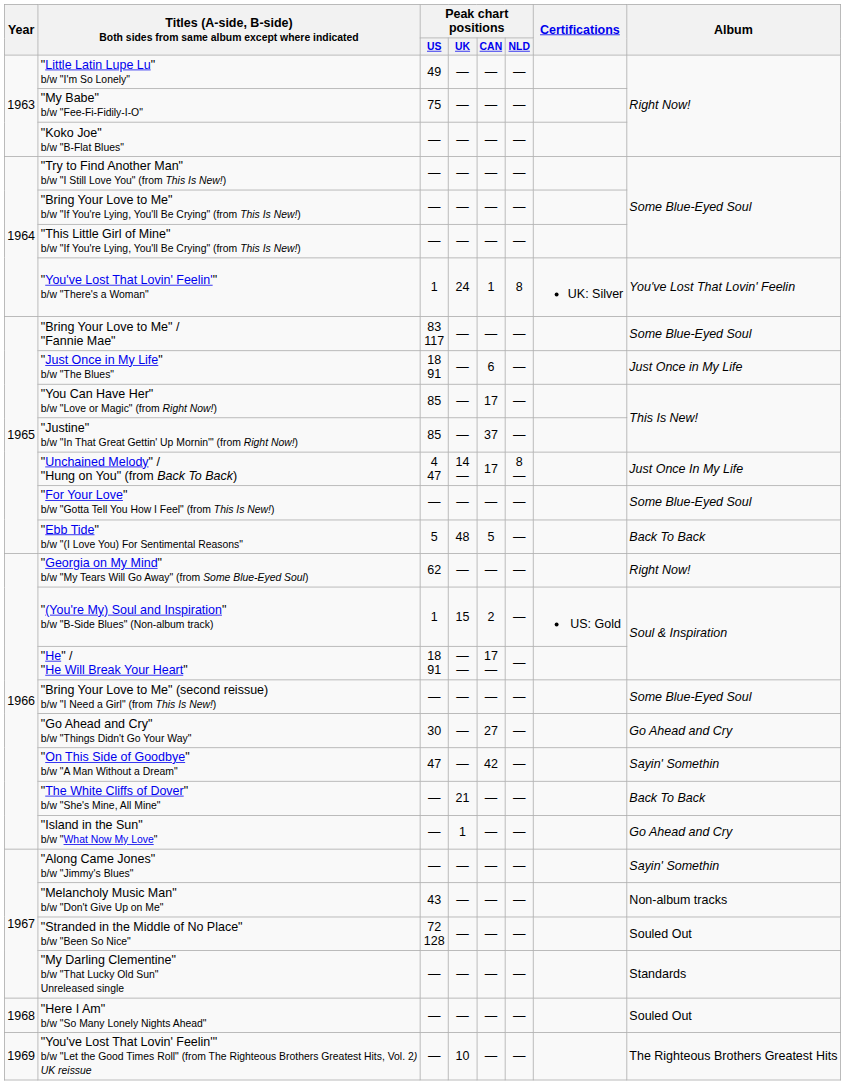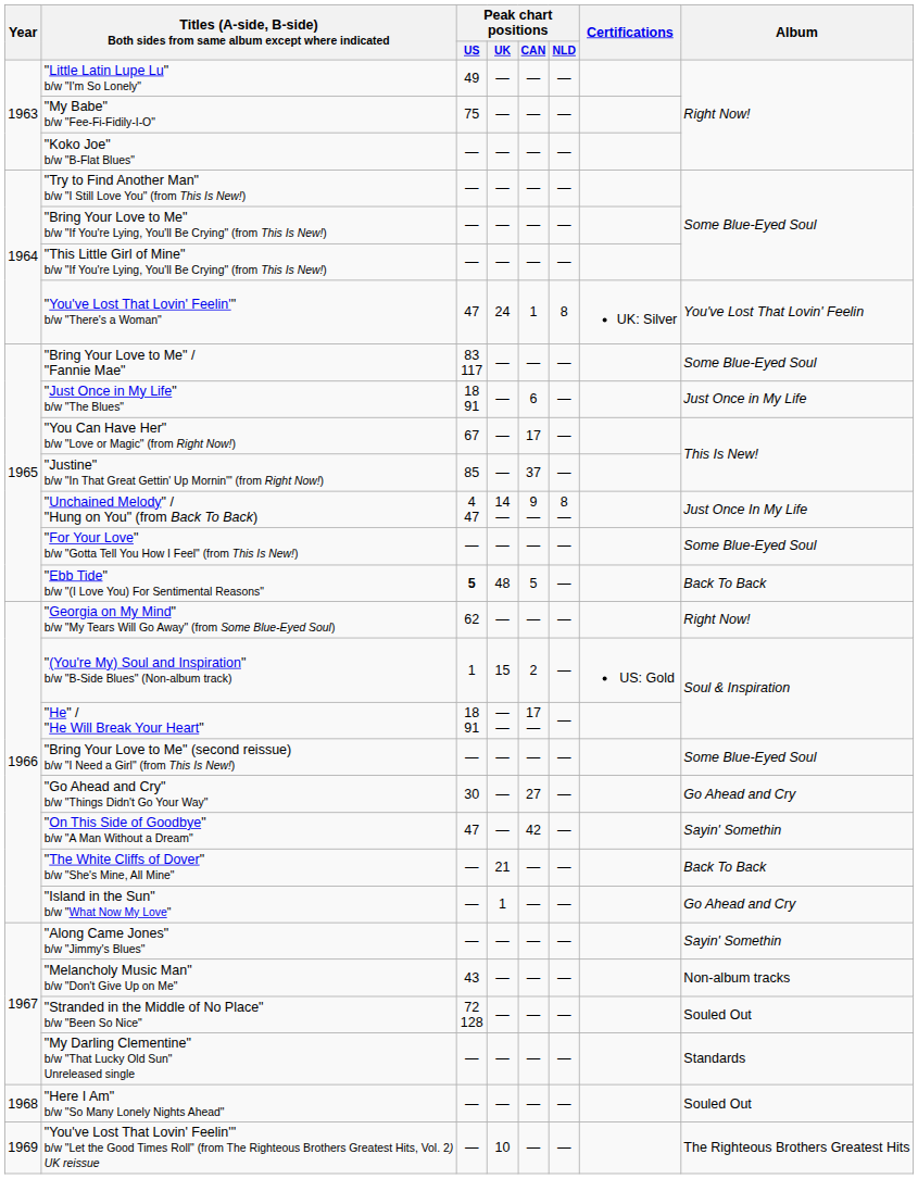"You've Lost That Lovin' Feelin'" b/w "There's a Woman" | Peak chart positions / US: 1 -> 47
"You Can Have Her" b/w "Love or Magic" (from Right Now!) | Peak chart positions / US: 85 -> 67
"Unchained Melody" / "Hung on You" (from Back To Back) | Peak chart positions / CAN: 17 -> 9 —
"Ebb Tide" b/w "(I Love You) For Sentimental Reasons" | Peak chart positions / US: normal -> bold
